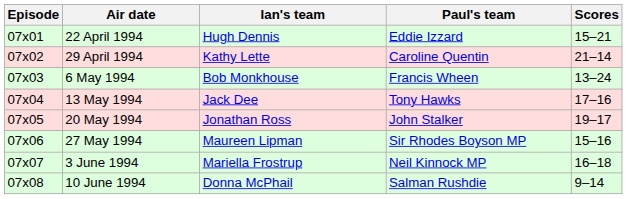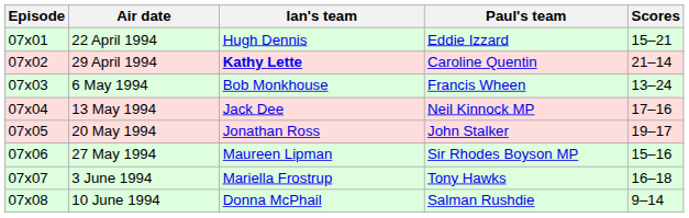29 April 1994 | Ian's team: normal -> bold
13 May 1994 | Paul's team: Tony Hawks -> Neil Kinnock MP
3 June 1994 | Paul's team: Neil Kinnock MP -> Tony Hawks
